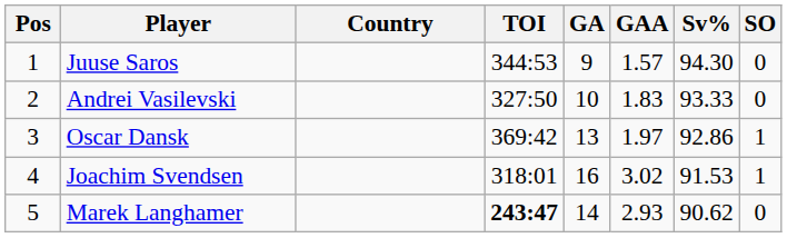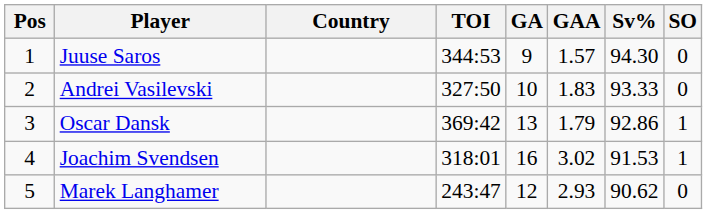Oscar Dansk | GAA: 1.97 -> 1.79
Marek Langhamer | TOI: bold -> normal
Marek Langhamer | GA: 14 -> 12
